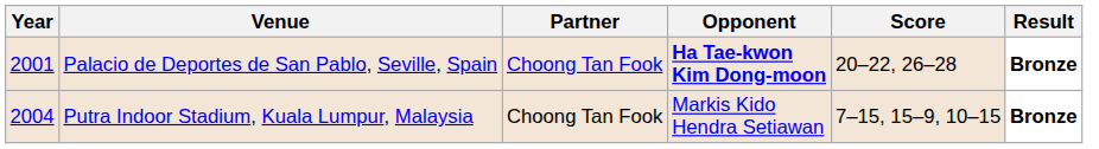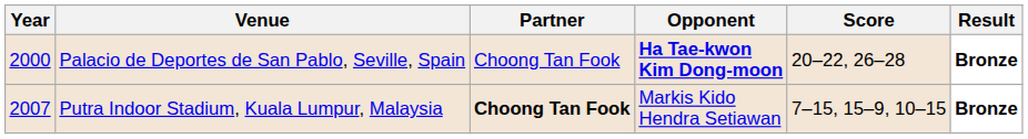Palacio de Deportes de San Pablo, Seville, Spain | Year: 2001 -> 2000
Putra Indoor Stadium, Kuala Lumpur, Malaysia | Year: 2004 -> 2007
Putra Indoor Stadium, Kuala Lumpur, Malaysia | Partner: normal -> bold
